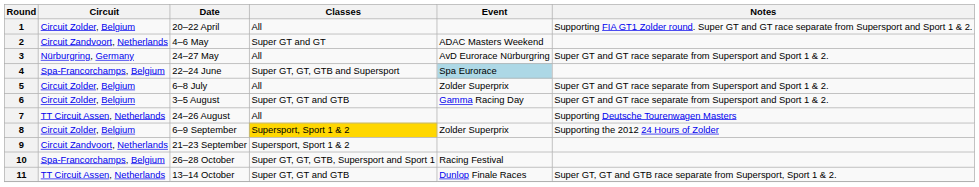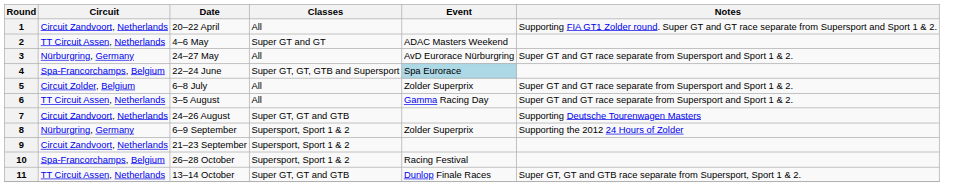1 | Circuit: Circuit Zolder, Belgium -> Circuit Zandvoort, Netherlands
2 | Circuit: Circuit Zandvoort, Netherlands -> TT Circuit Assen, Netherlands
6 | Circuit: Circuit Zolder, Belgium -> TT Circuit Assen, Netherlands
6 | Classes: Super GT, GT and GTB -> All
7 | Circuit: TT Circuit Assen, Netherlands -> Circuit Zandvoort, Netherlands
7 | Classes: All -> Super GT, GT and GTB
8 | Circuit: Circuit Zolder, Belgium -> Nürburgring, Germany
8 | Classes: gold background -> no background
10 | Classes: Super GT, GT, GTB, Supersport and Sport 1 -> Supersport, Sport 1 & 2
